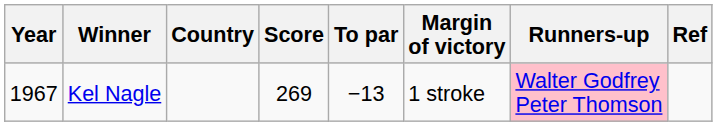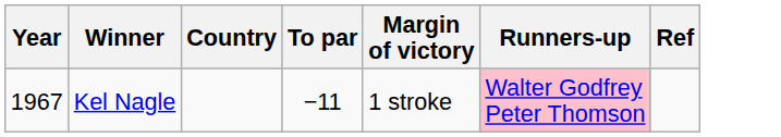- column: Score | 269
Kel Nagle | To par: −13 -> −11
